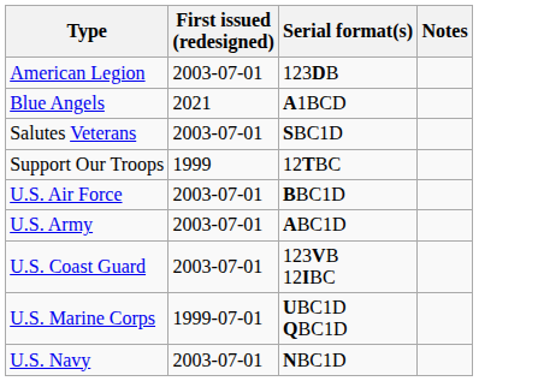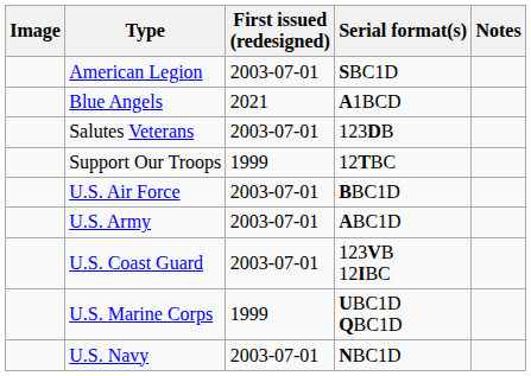+ column: Image
American Legion | Serial format(s): 123DB -> SBC1D
Salutes Veterans | Serial format(s): SBC1D -> 123DB
U.S. Marine Corps | First issued (redesigned): 1999-07-01 -> 1999
